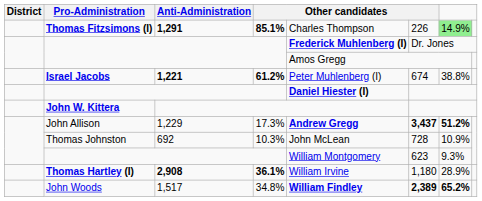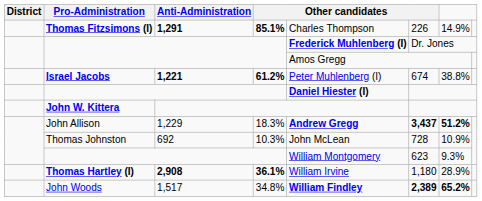Thomas Fitzsimons (I) | column 7: lightgreen background -> no background
John Allison | column 4: 17.3% -> 18.3%
